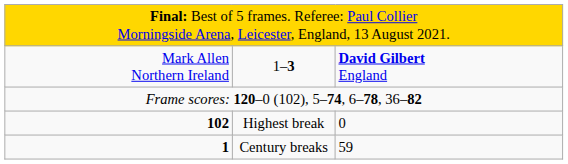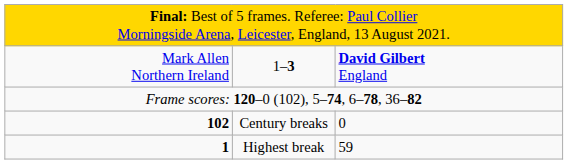102 | column 2: Highest break -> Century breaks
1 | column 2: Century breaks -> Highest break
